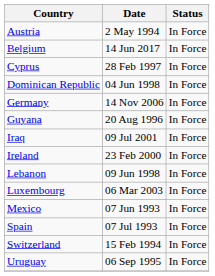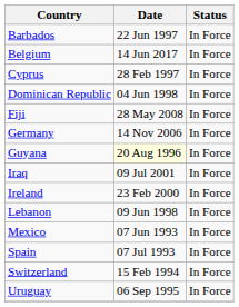- row: Austria | 2 May 1994 | In Force
+ row: Barbados | 22 Jun 1997 | In Force
+ row: Fiji | 28 May 2008 | In Force
Guyana | Date: no background -> lightyellow background
- row: Luxembourg | 06 Mar 2003 | In Force
